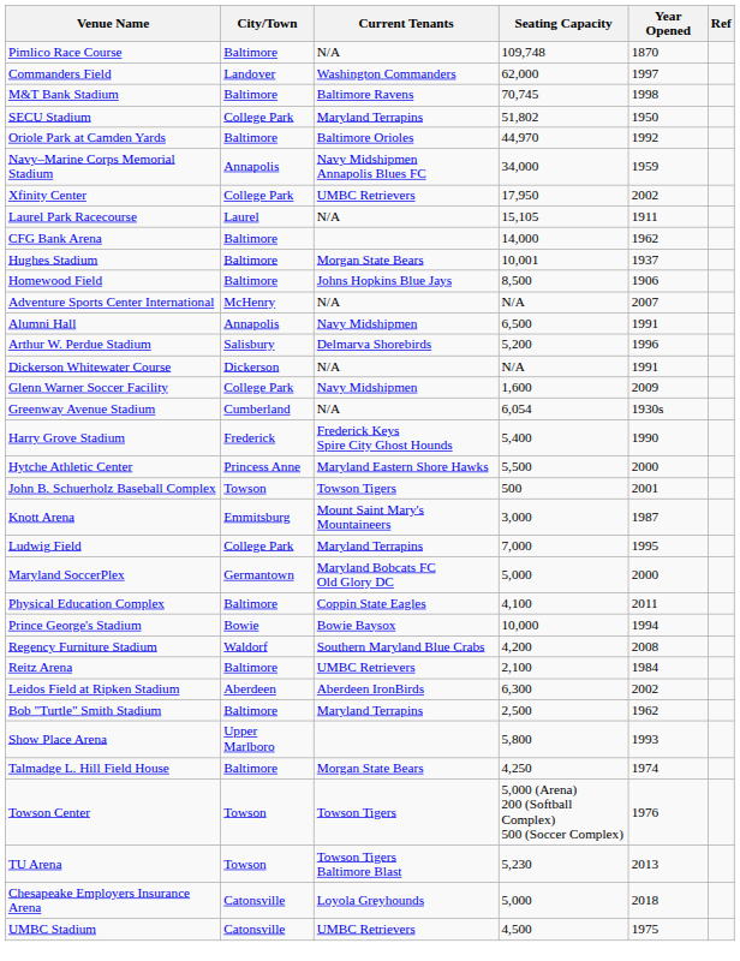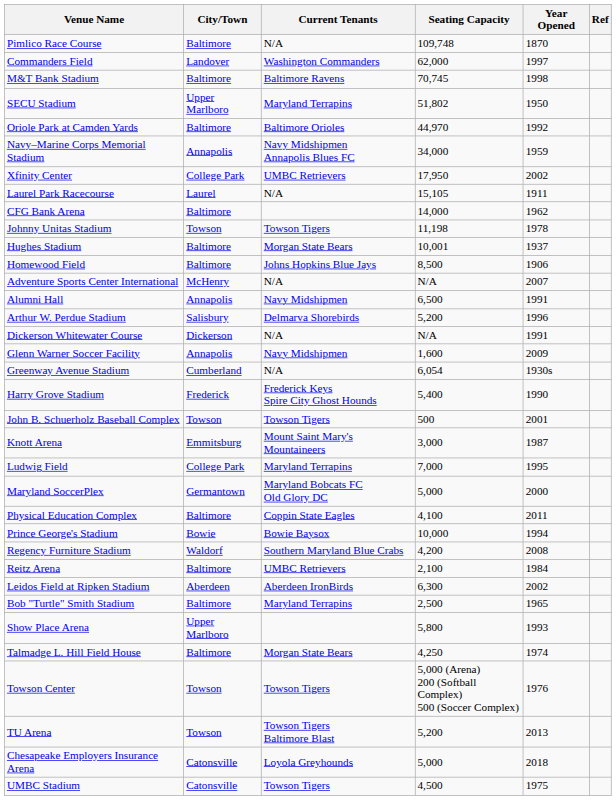SECU Stadium | City/Town: College Park -> Upper Marlboro
+ row: Johnny Unitas Stadium | Towson | Towson Tigers | 11,198 | 1978
Glenn Warner Soccer Facility | City/Town: College Park -> Annapolis
- row: Hytche Athletic Center | Princess Anne | Maryland Eastern Shore Hawks | 5,500 | 2000
Bob "Turtle" Smith Stadium | Year Opened: 1962 -> 1965
TU Arena | Seating Capacity: 5,230 -> 5,200
UMBC Stadium | Current Tenants: UMBC Retrievers -> Towson Tigers
